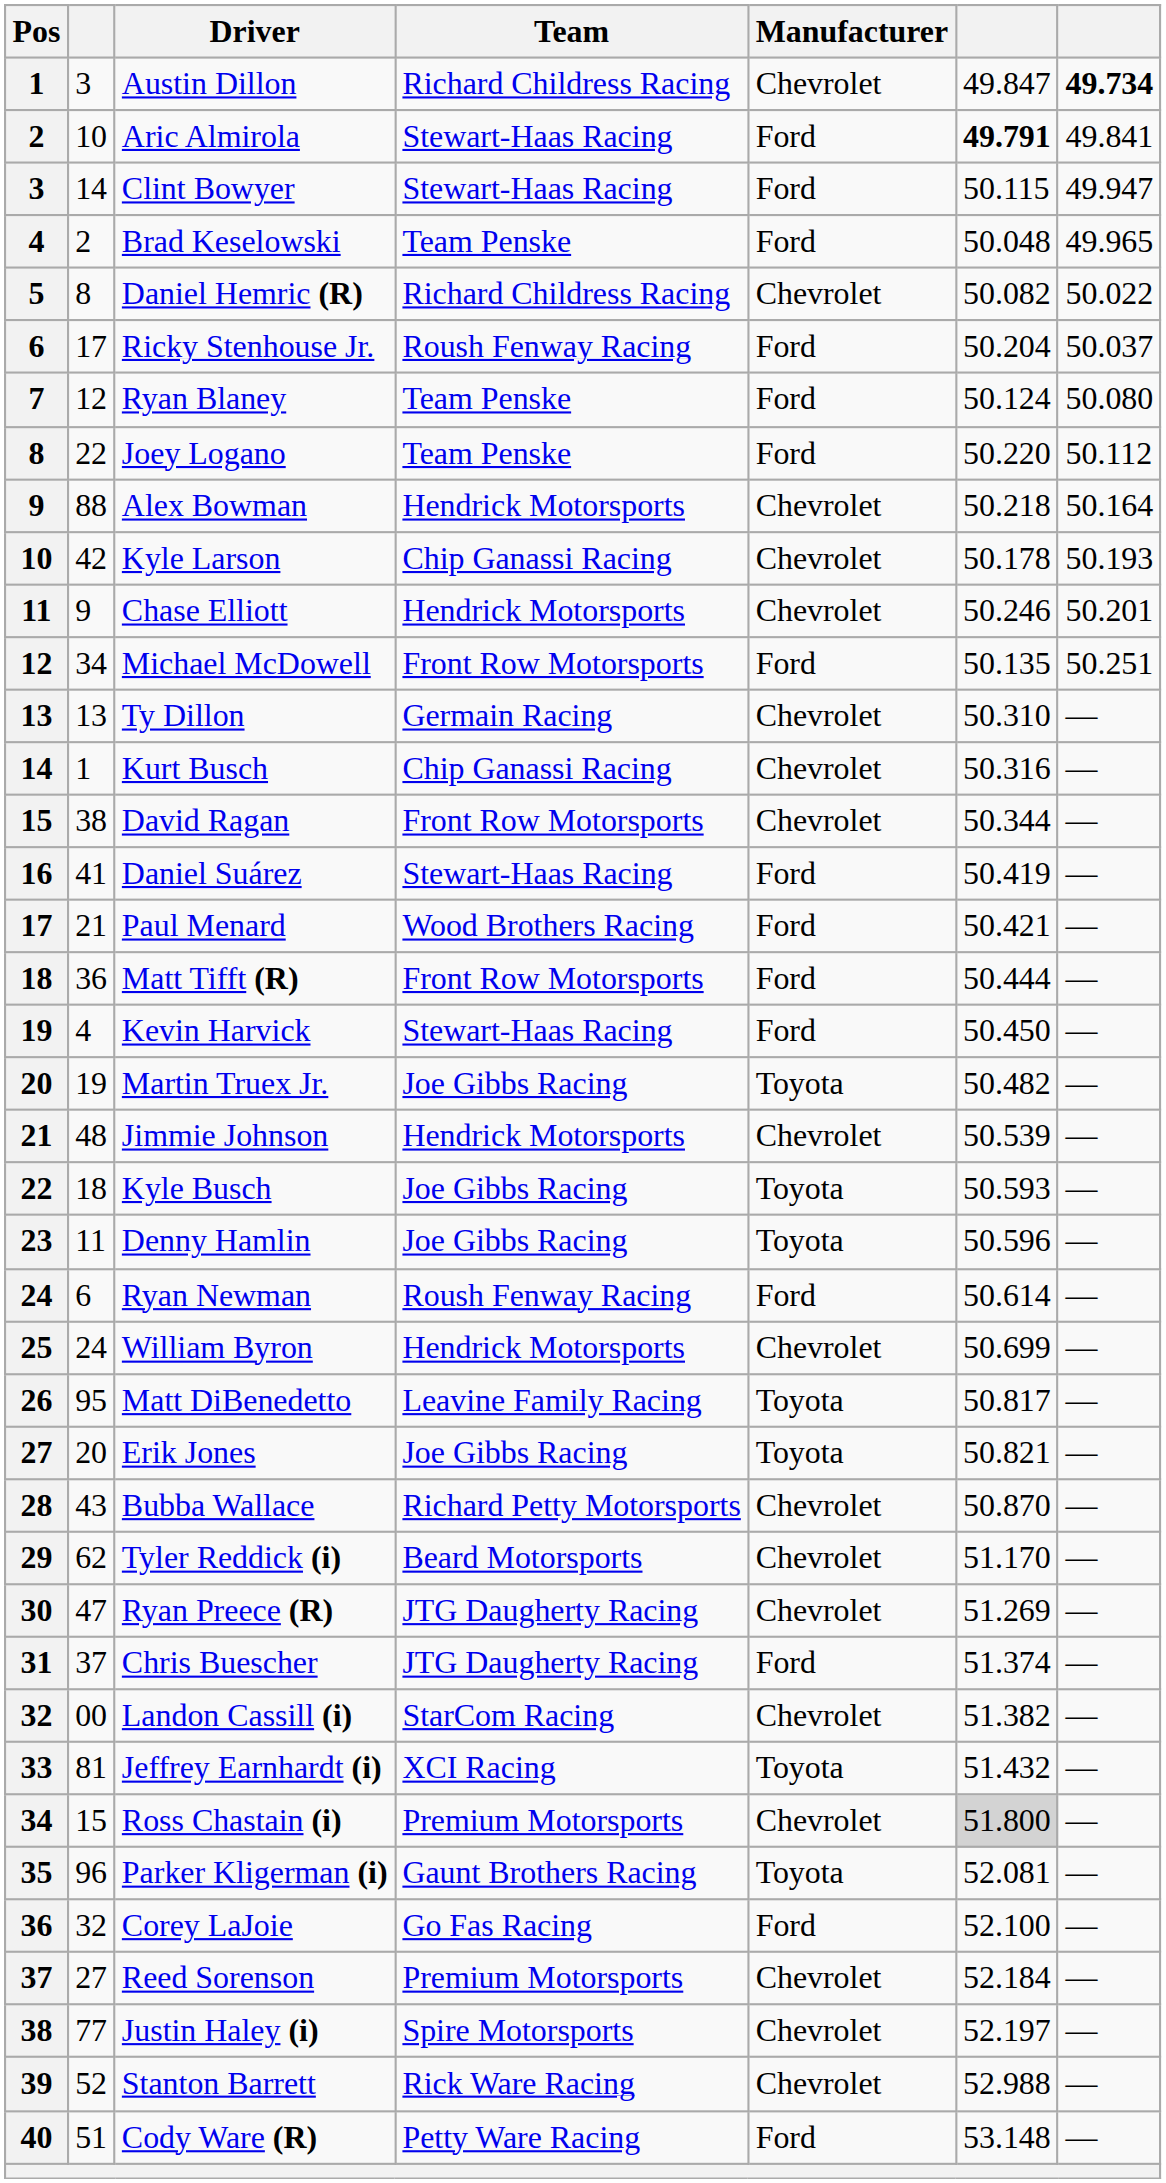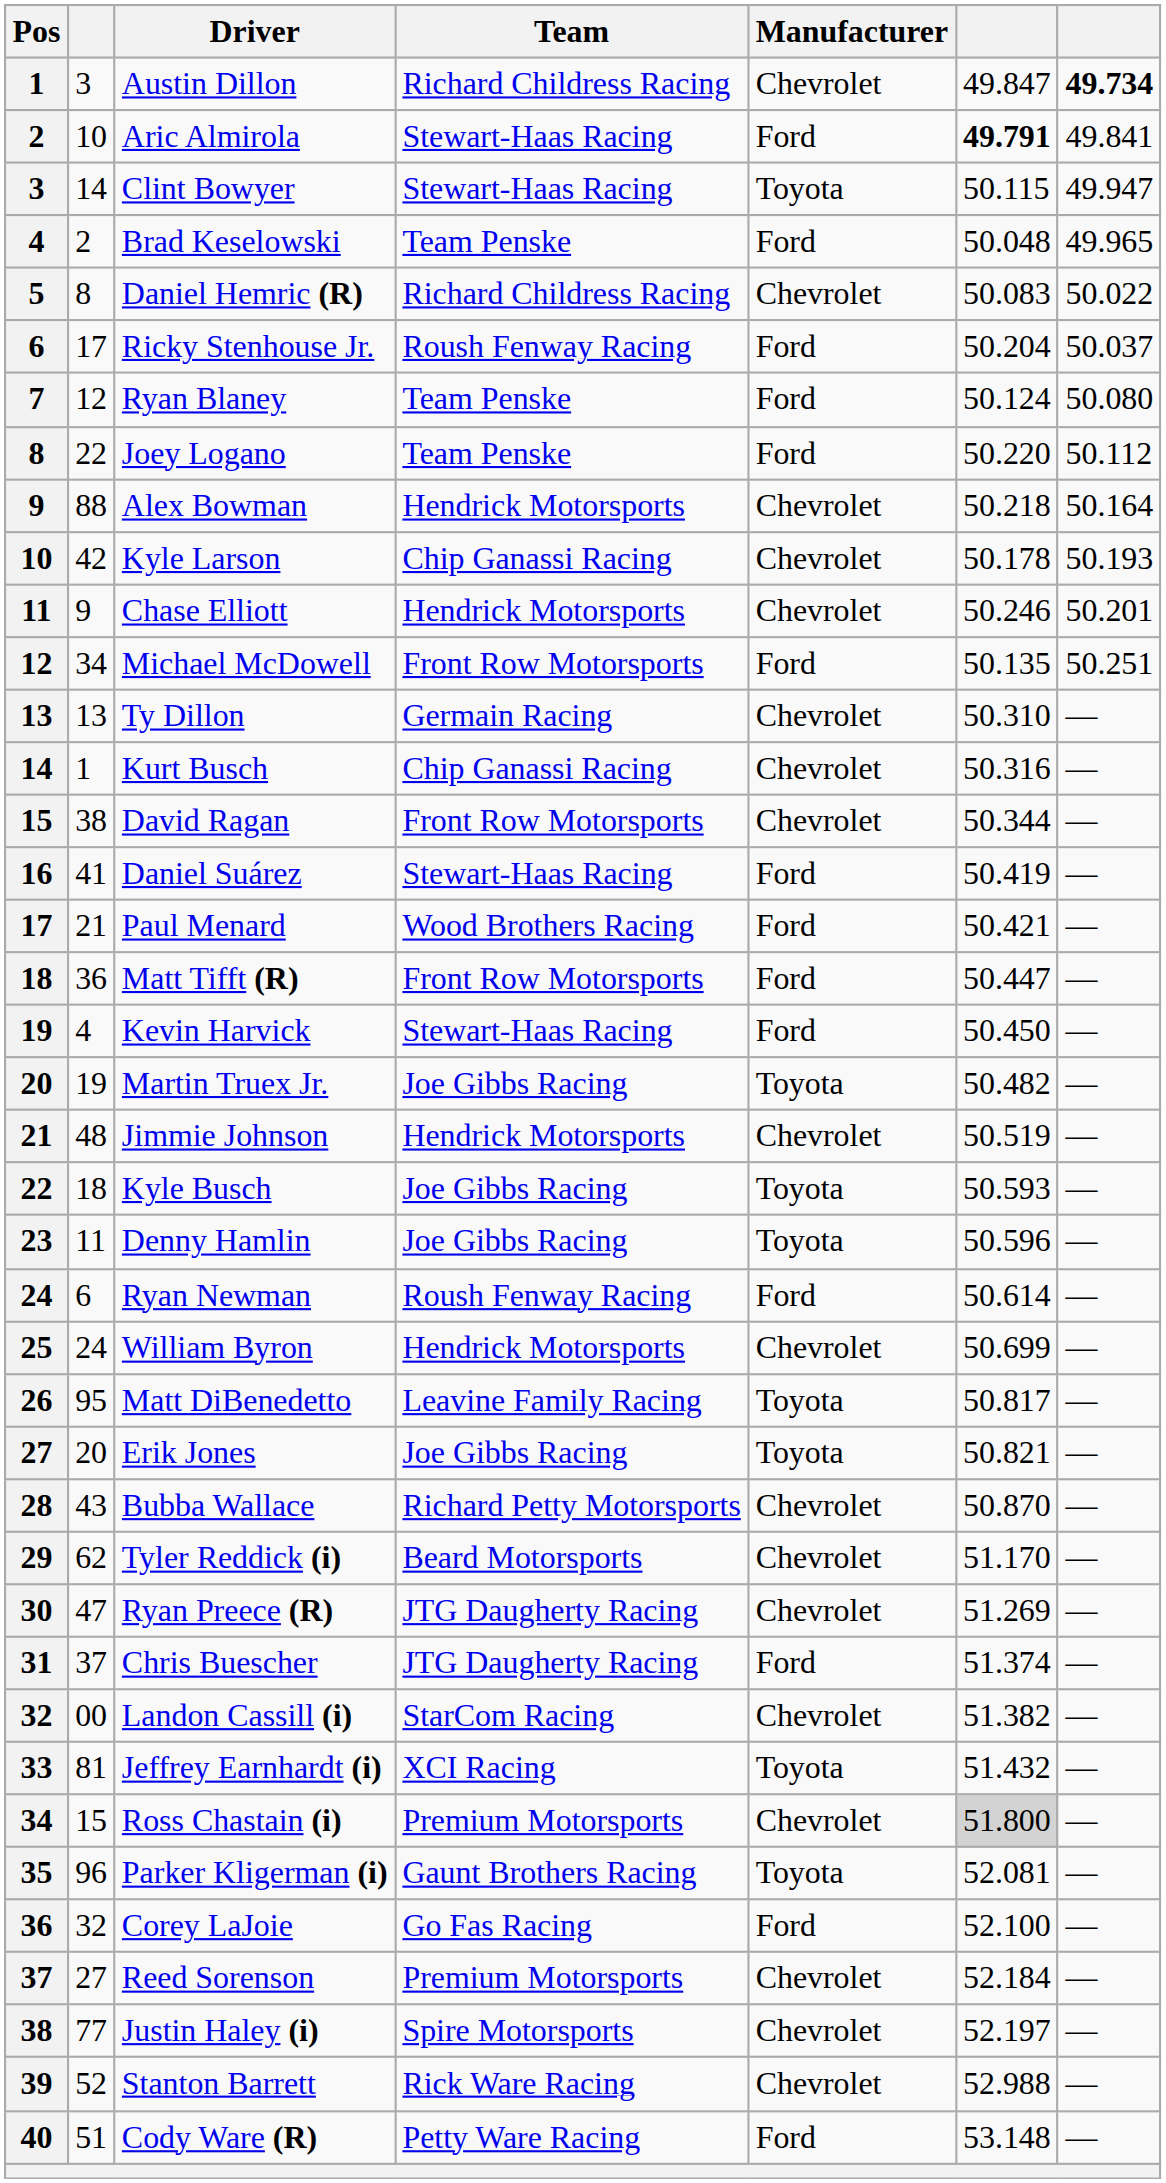Clint Bowyer | Manufacturer: Ford -> Toyota
Daniel Hemric (R) | column 6: 50.082 -> 50.083
Matt Tifft (R) | column 6: 50.444 -> 50.447
Jimmie Johnson | column 6: 50.539 -> 50.519
